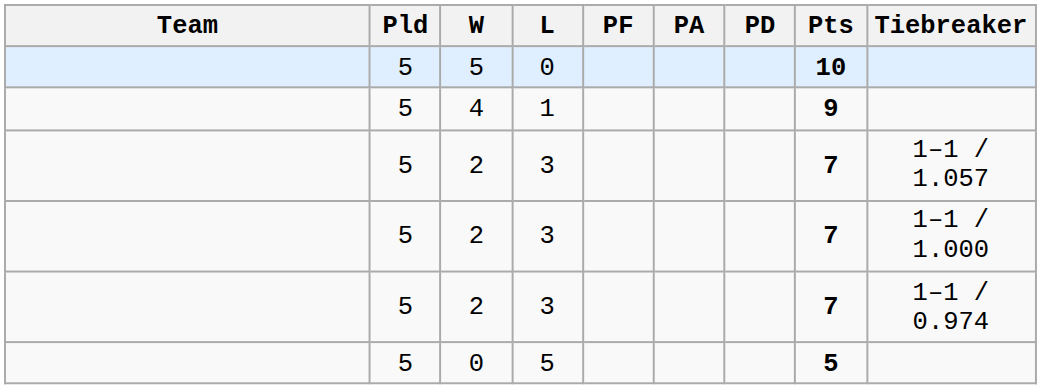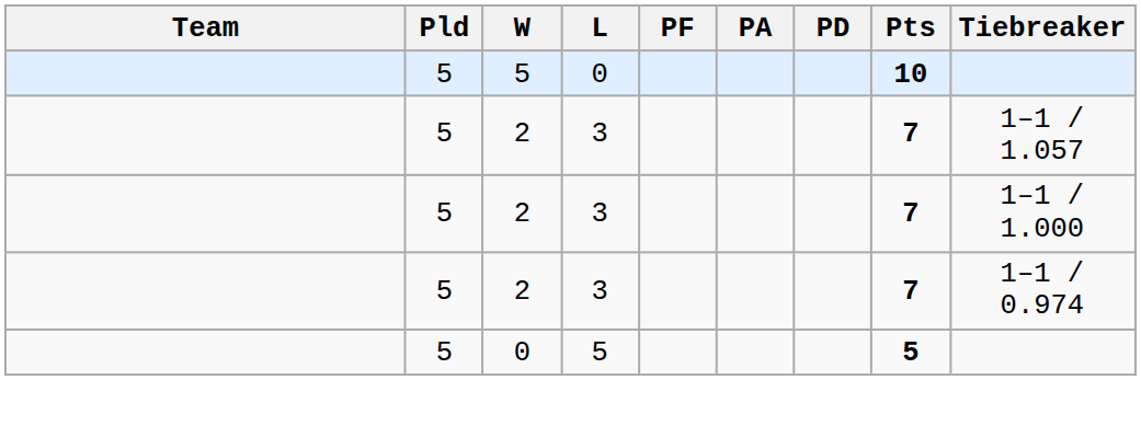- row: 5 | 4 | 1 | 9
